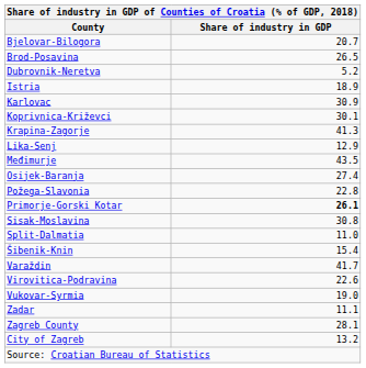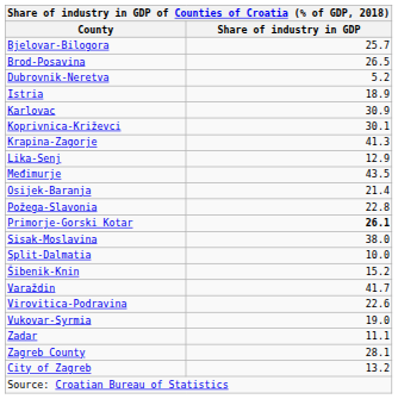Bjelovar-Bilogora | column 2: 20.7 -> 25.7
Osijek-Baranja | column 2: 27.4 -> 21.4
Sisak-Moslavina | column 2: 30.8 -> 38.0
Split-Dalmatia | column 2: 11.0 -> 10.0
Šibenik-Knin | column 2: 15.4 -> 15.2
